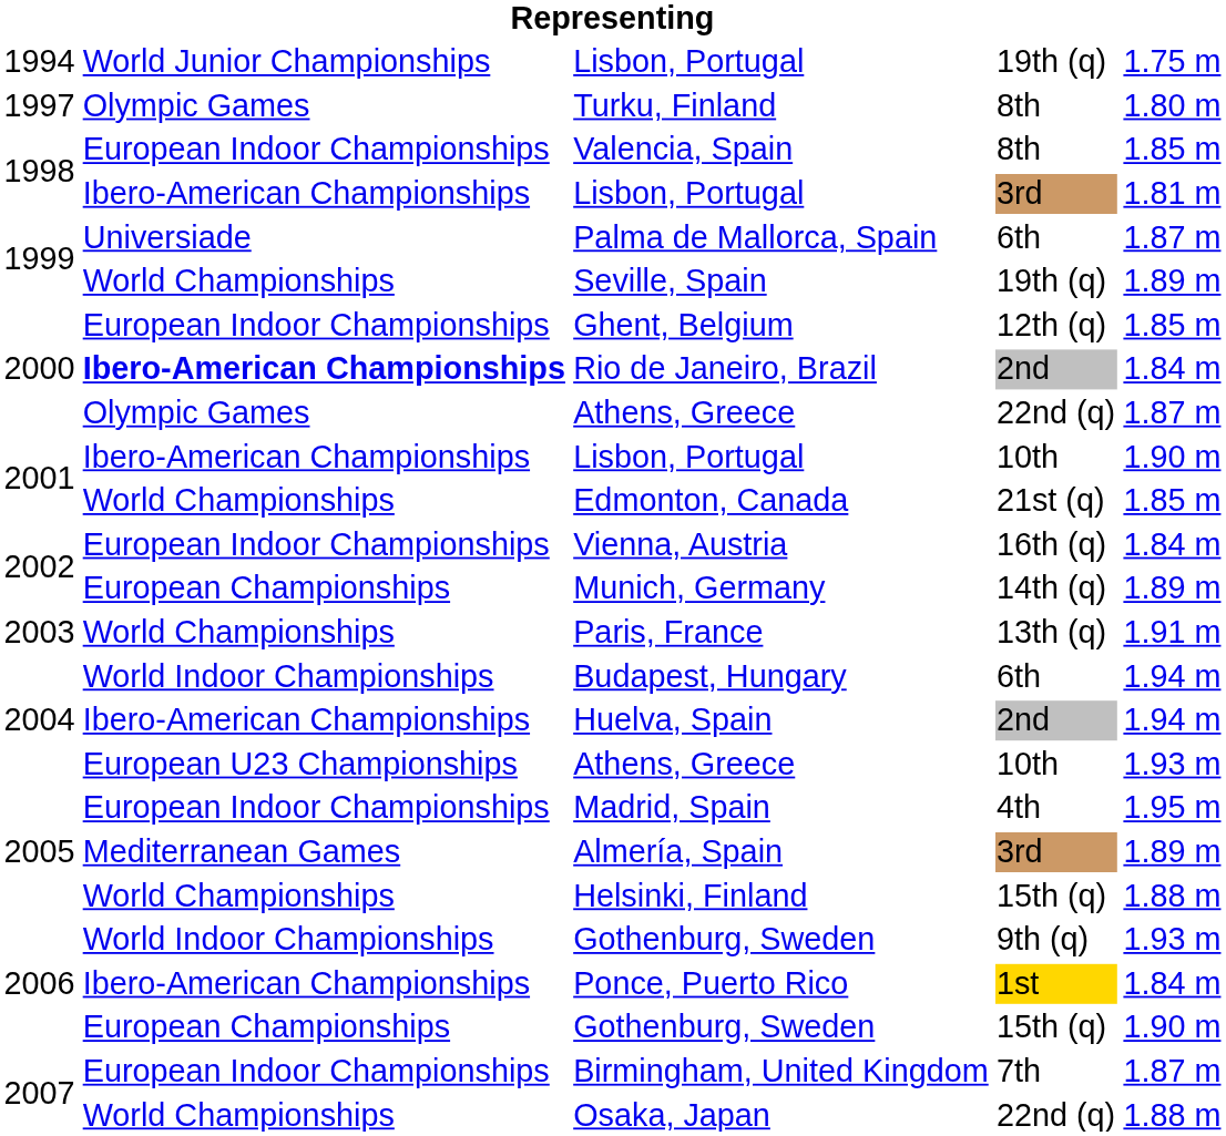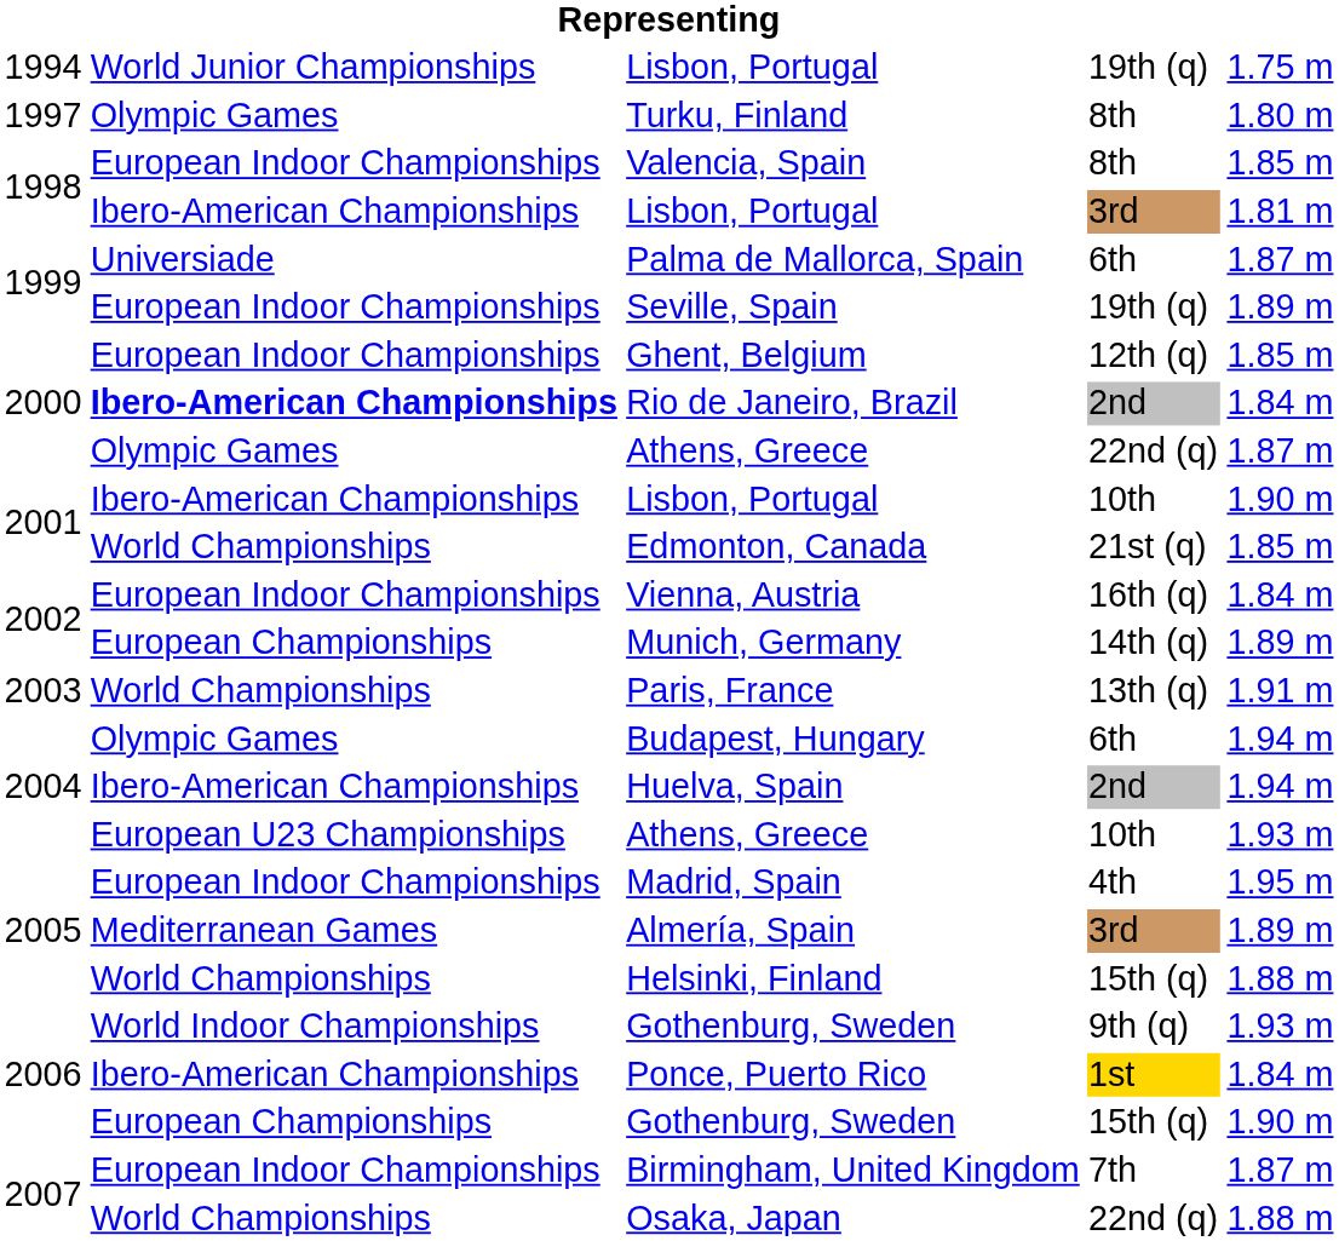Seville, Spain | column 2: World Championships -> European Indoor Championships
Budapest, Hungary | column 2: World Indoor Championships -> Olympic Games
